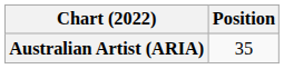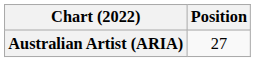Australian Artist (ARIA) | Position: 35 -> 27
